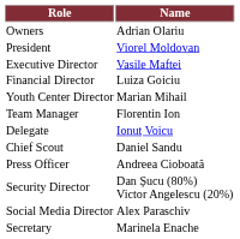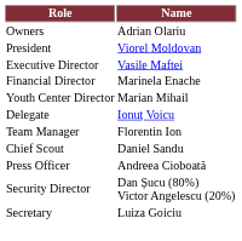Financial Director | Name: Luiza Goiciu -> Marinela Enache
rows swapped: Team Manager <-> Delegate
- row: Social Media Director | Alex Paraschiv
Secretary | Name: Marinela Enache -> Luiza Goiciu
